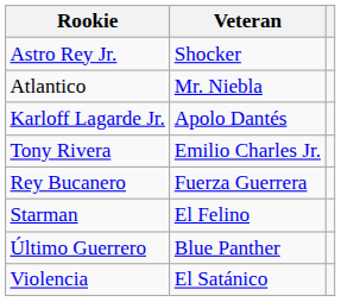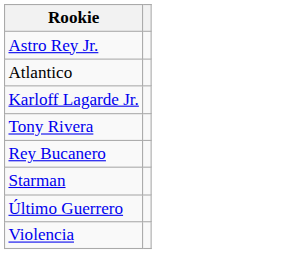- column: Veteran | Shocker | Mr. Niebla | Apolo Dantés | Emilio Charles Jr. | Fuerza Guerrera | El Felino | Blue Panther | El Satánico
